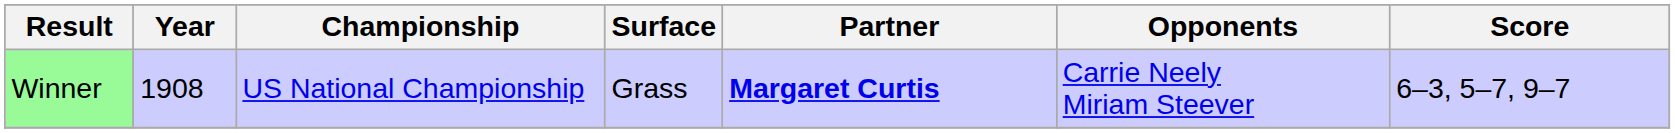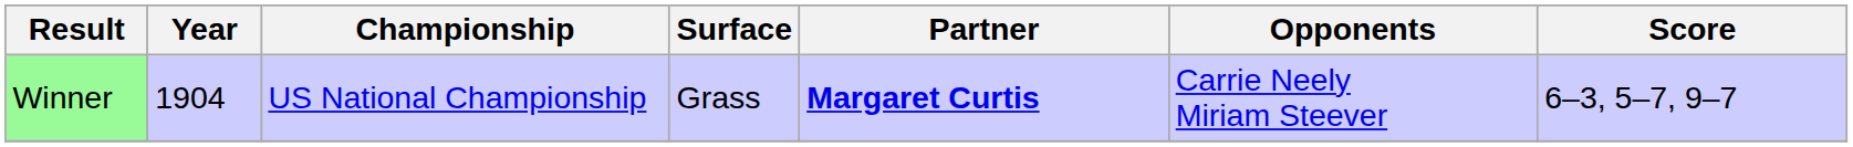Winner | Year: 1908 -> 1904
